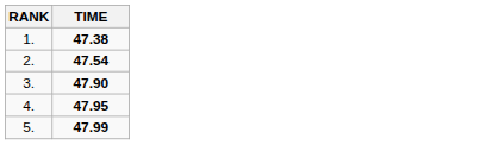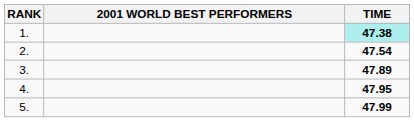+ column: 2001 WORLD BEST PERFORMERS
1. | TIME: no background -> paleturquoise background
3. | TIME: 47.90 -> 47.89
